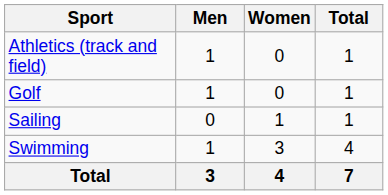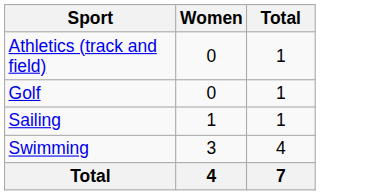- column: Men | 1 | 1 | 0 | 1 | 3
